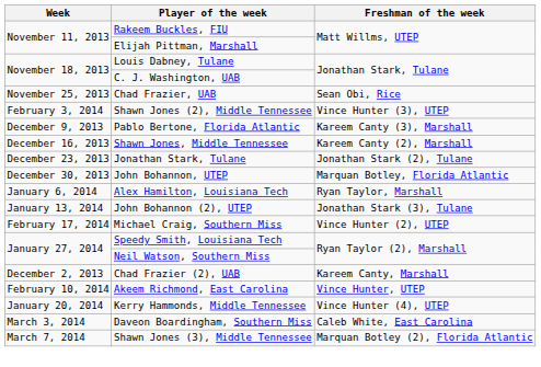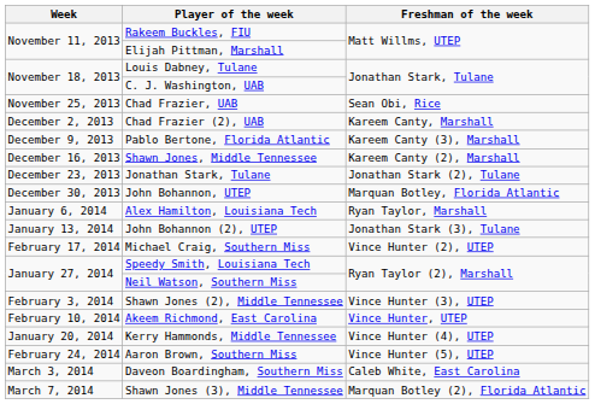rows swapped: Chad Frazier (2), UAB <-> Shawn Jones (2), Middle Tennessee
+ row: February 24, 2014 | Aaron Brown, Southern Miss | Vince Hunter (5), UTEP
